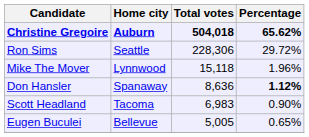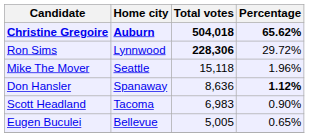Ron Sims | Home city: Seattle -> Lynnwood
Ron Sims | Total votes: normal -> bold
Mike The Mover | Home city: Lynnwood -> Seattle
